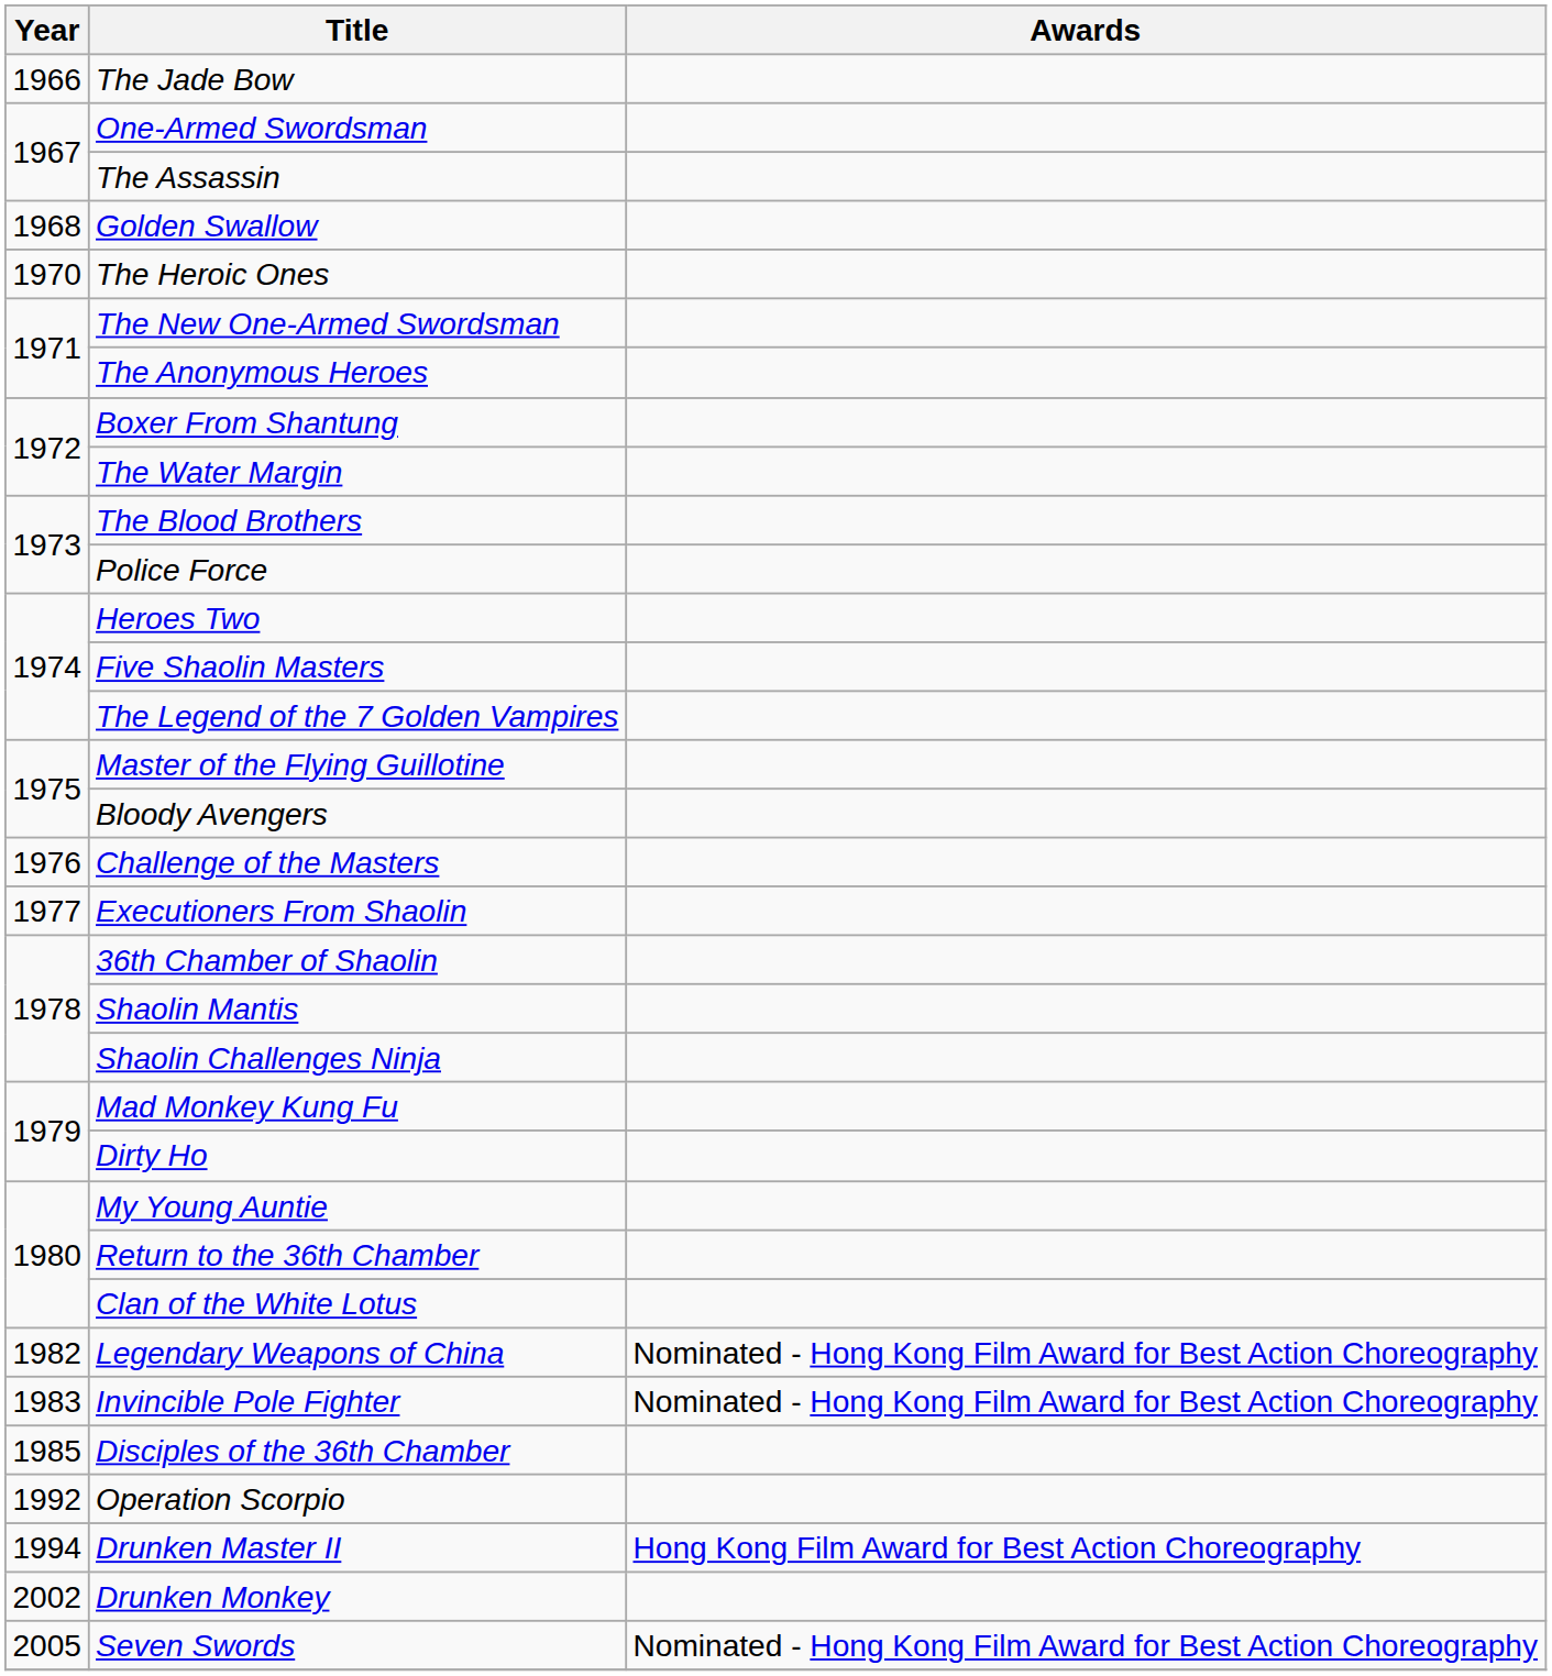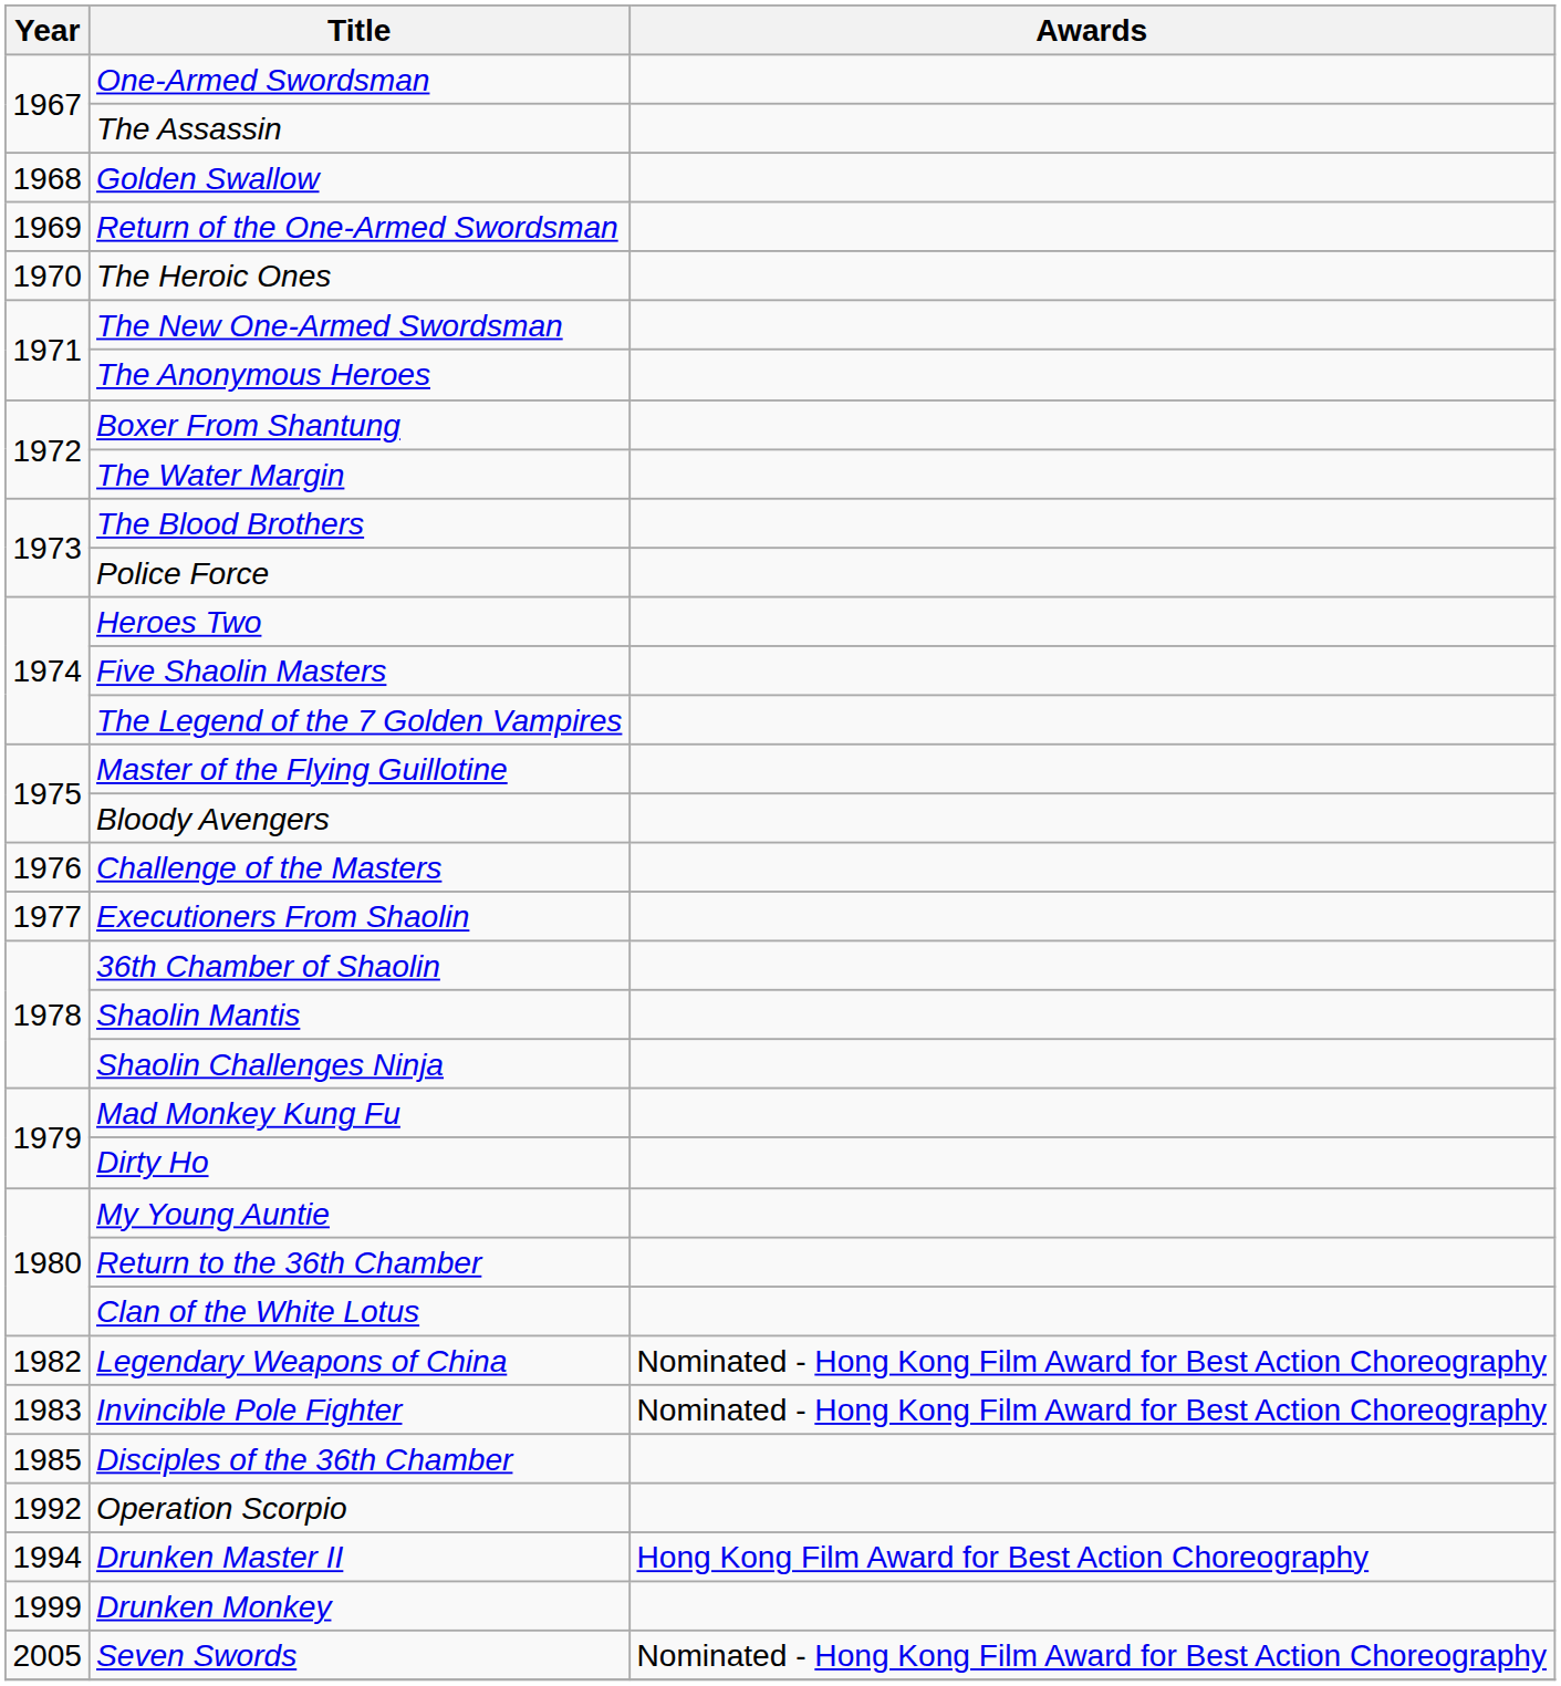- row: 1966 | The Jade Bow
+ row: 1969 | Return of the One-Armed Swordsman
Drunken Monkey | Year: 2002 -> 1999
